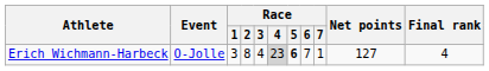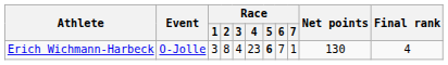Erich Wichmann-Harbeck | Race / 4: lightgrey background -> no background
Erich Wichmann-Harbeck | Net points: 127 -> 130
